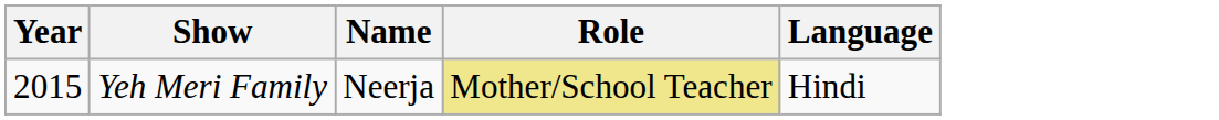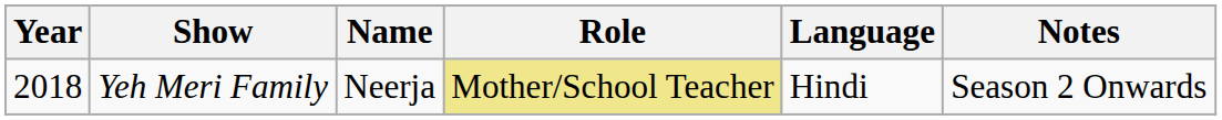+ column: Notes | Season 2 Onwards
Yeh Meri Family | Year: 2015 -> 2018
